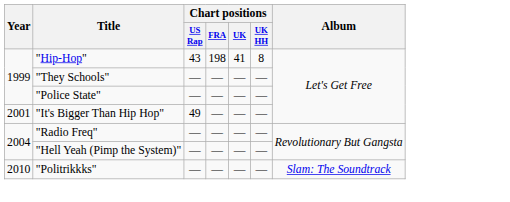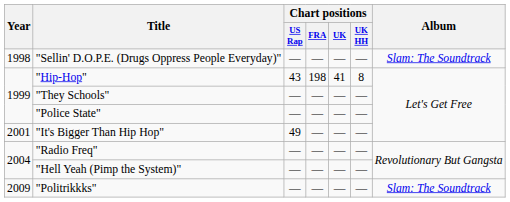+ row: 1998 | "Sellin' D.O.P.E. (Drugs Oppress People Everyday)" | — | — | — | — | Slam: The Soundtrack
"Politrikkks" | Year: 2010 -> 2009
